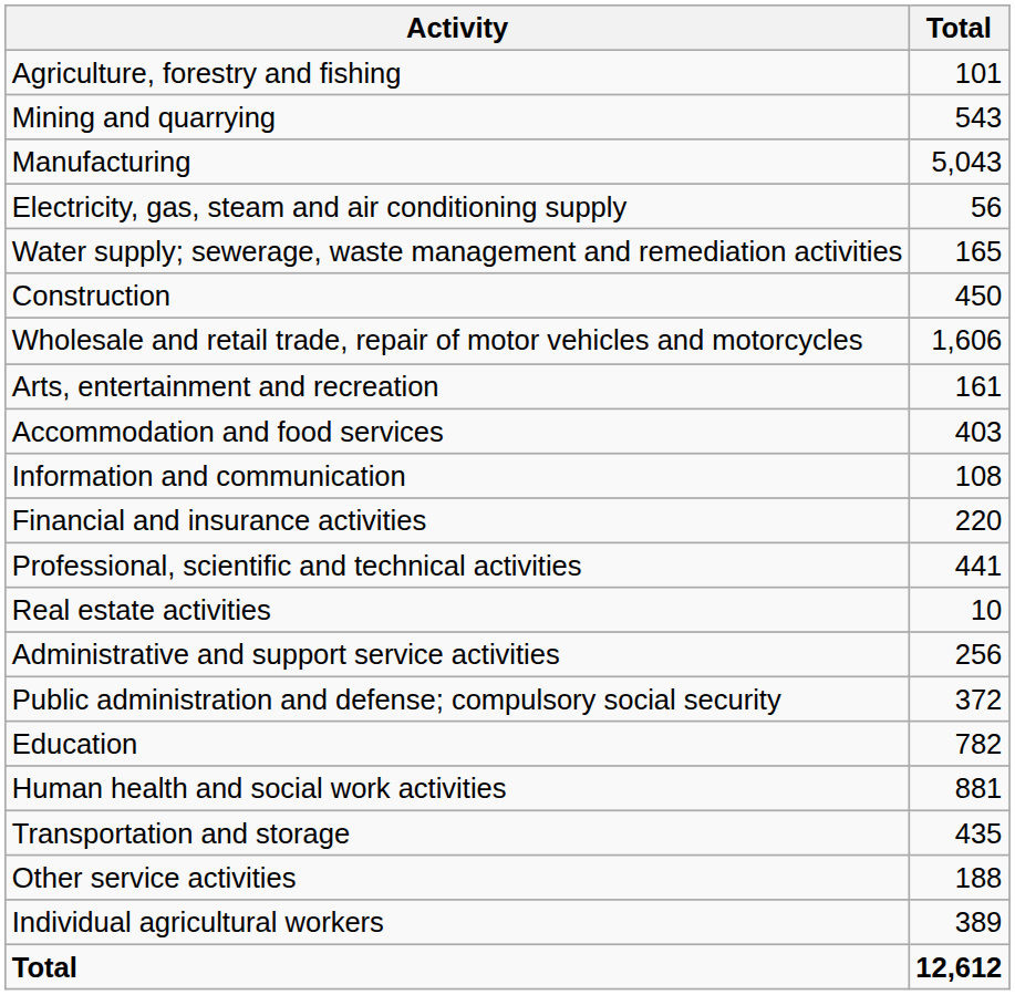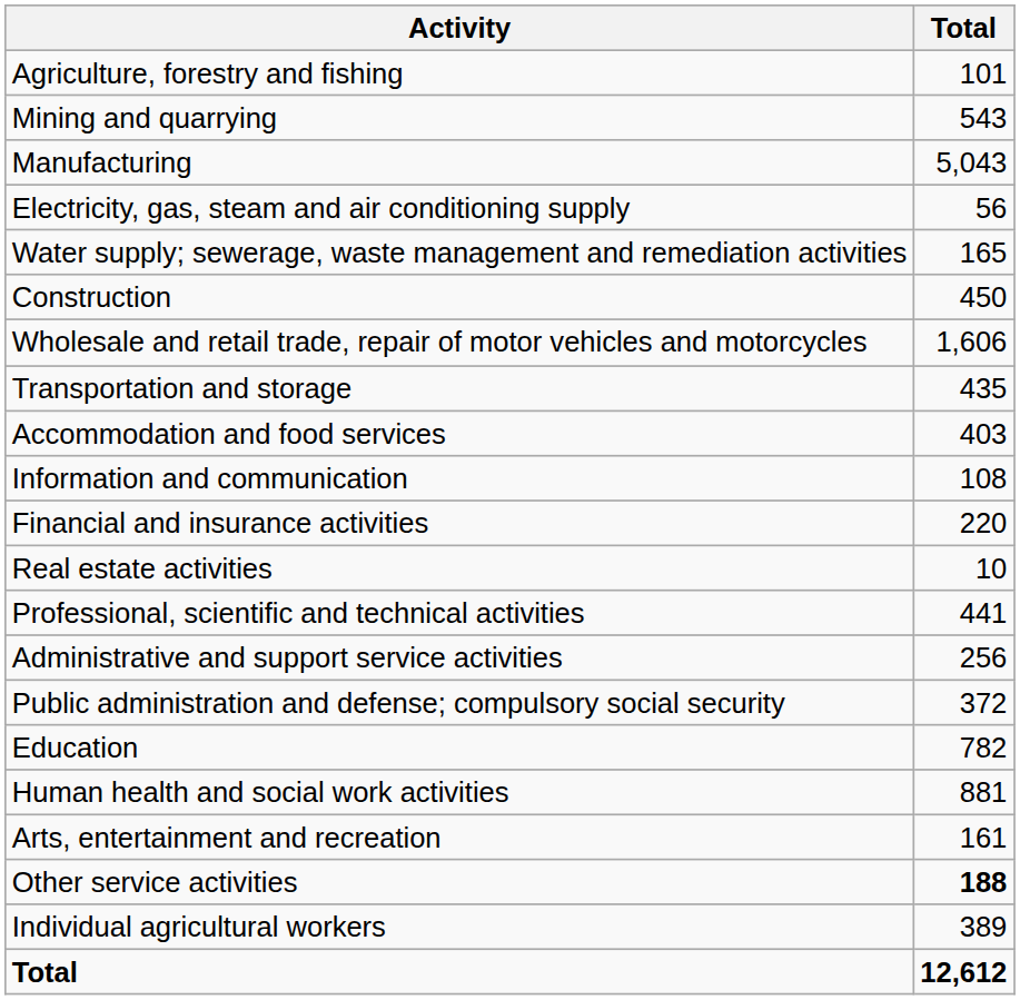rows swapped: Transportation and storage <-> Arts, entertainment and recreation
rows swapped: Real estate activities <-> Professional, scientific and technical activities
Other service activities | Total: normal -> bold
